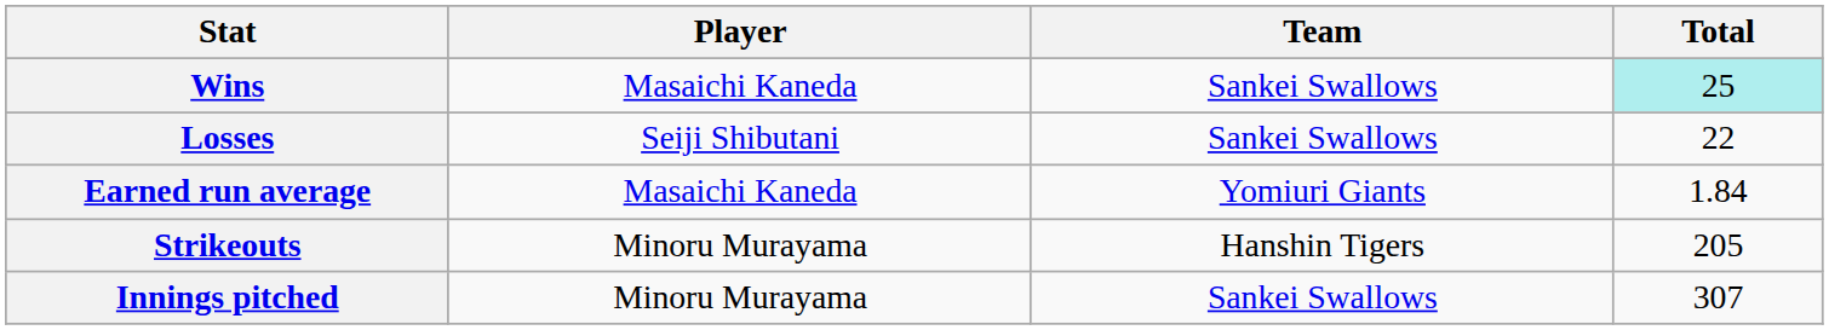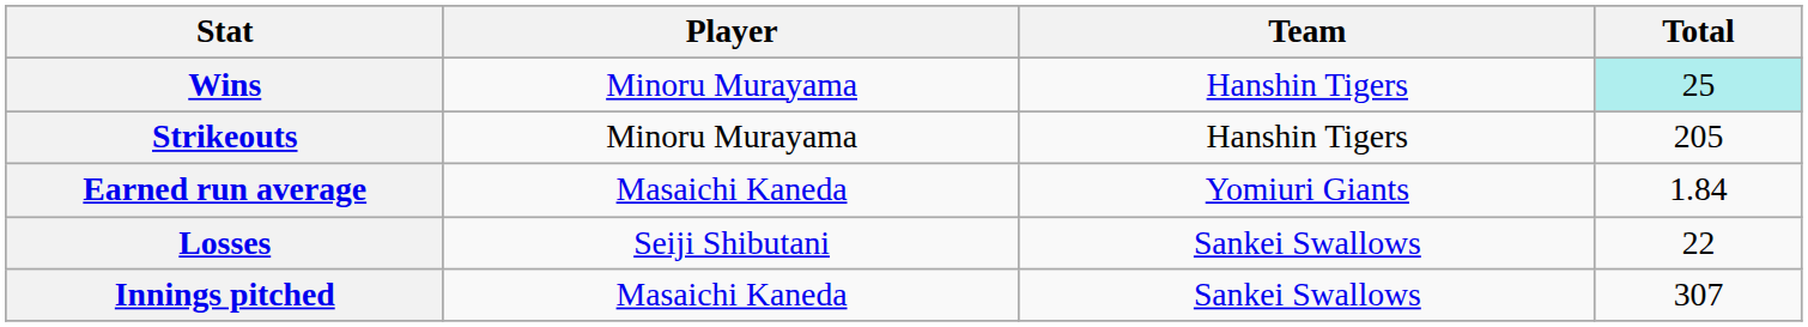Wins | Player: Masaichi Kaneda -> Minoru Murayama
Wins | Team: Sankei Swallows -> Hanshin Tigers
rows swapped: Losses <-> Strikeouts
Innings pitched | Player: Minoru Murayama -> Masaichi Kaneda
